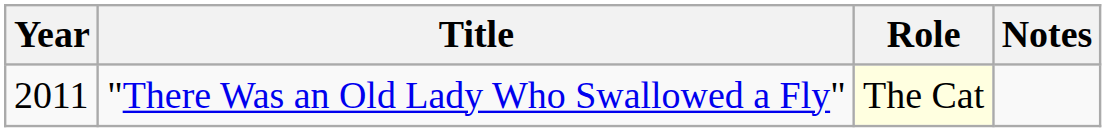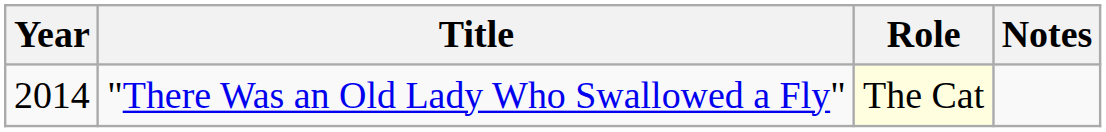"There Was an Old Lady Who Swallowed a Fly" | Year: 2011 -> 2014
